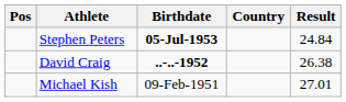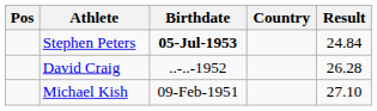David Craig | Birthdate: bold -> normal
David Craig | Result: 26.38 -> 26.28
Michael Kish | Result: 27.01 -> 27.10
